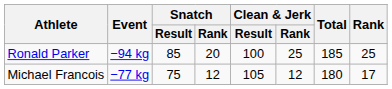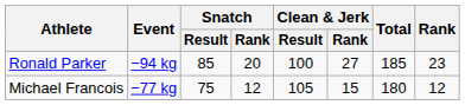Ronald Parker | Clean & Jerk / Rank: 25 -> 27
Ronald Parker | Rank: 25 -> 23
Michael Francois | Clean & Jerk / Rank: 12 -> 15
Michael Francois | Rank: 17 -> 12
